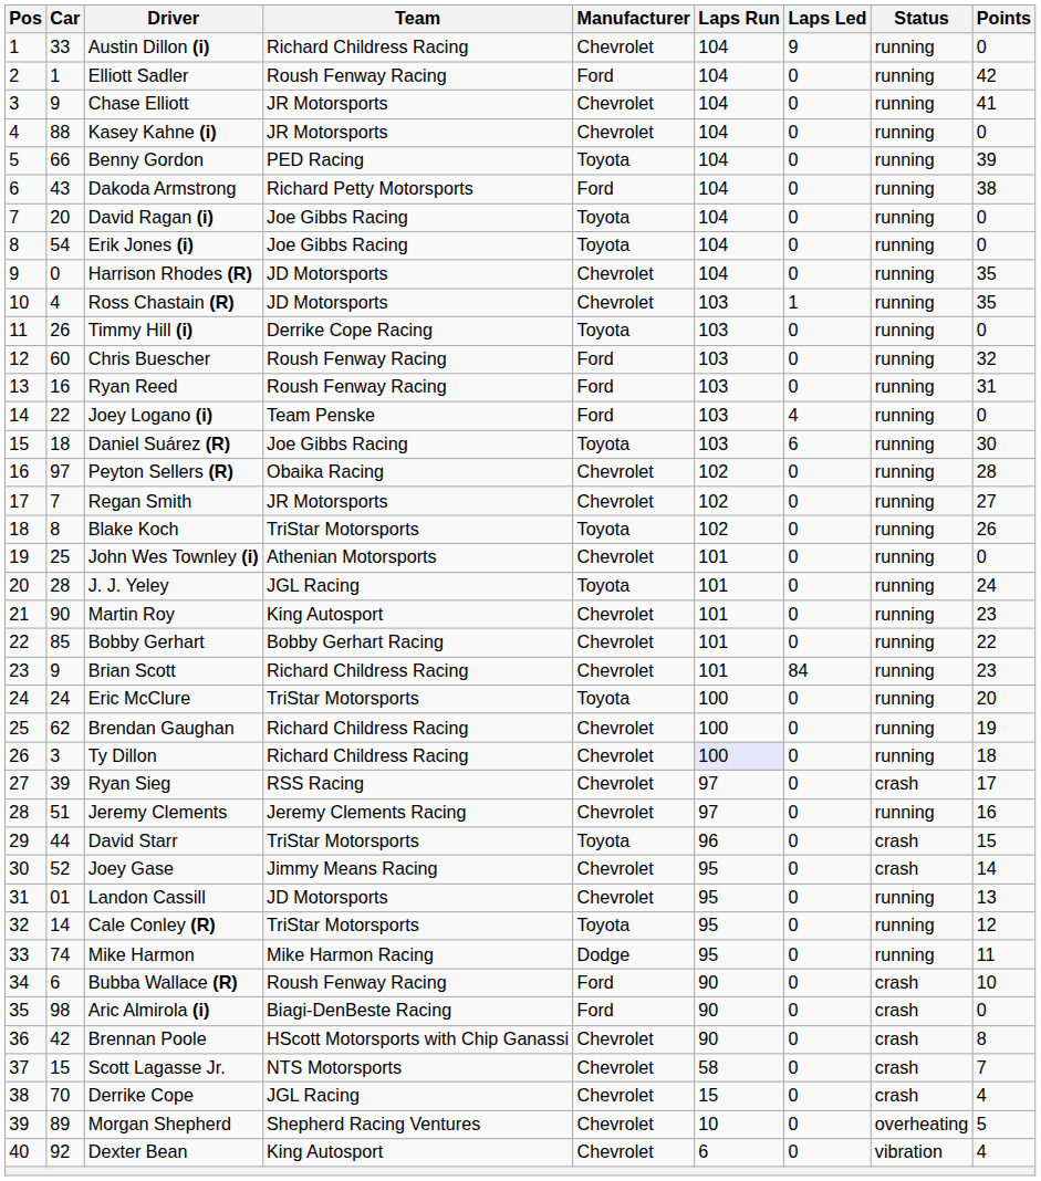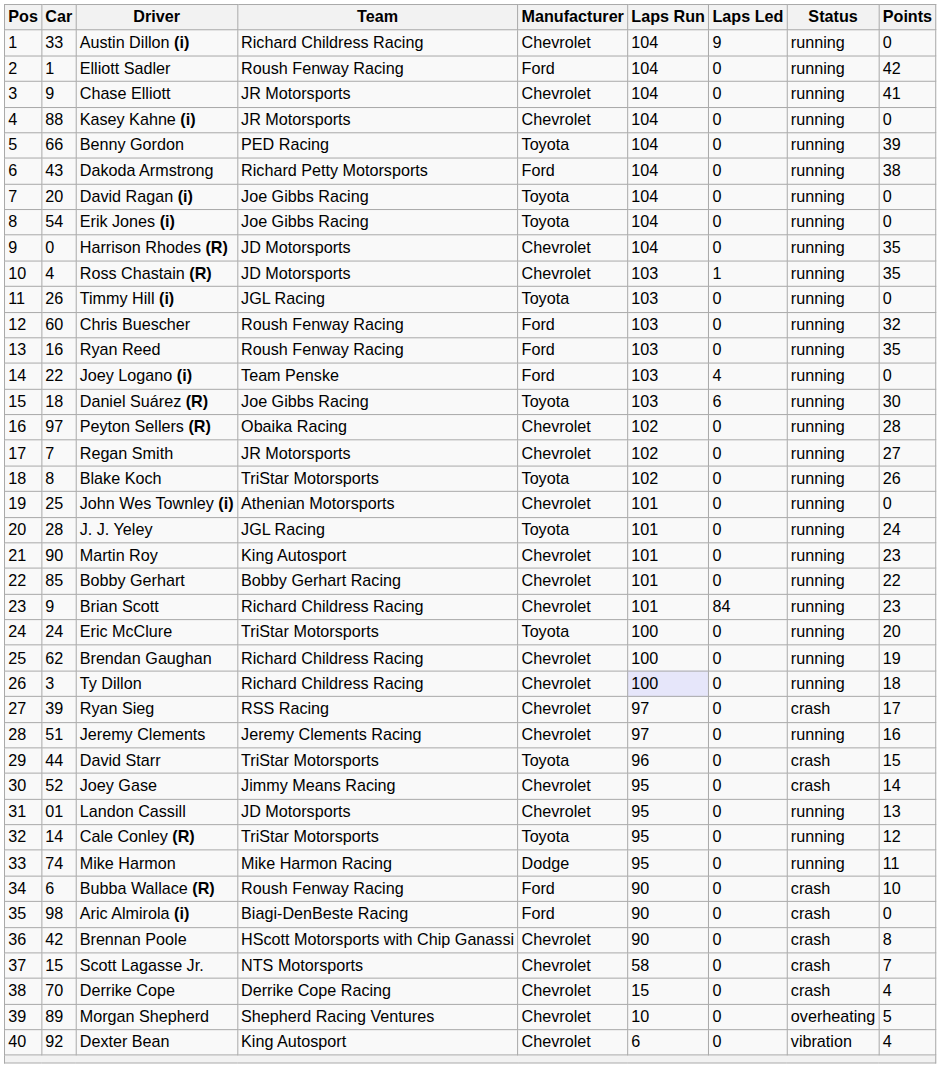Timmy Hill (i) | Team: Derrike Cope Racing -> JGL Racing
Ryan Reed | Points: 31 -> 35
Derrike Cope | Team: JGL Racing -> Derrike Cope Racing
